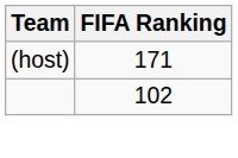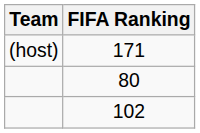+ row: 80
